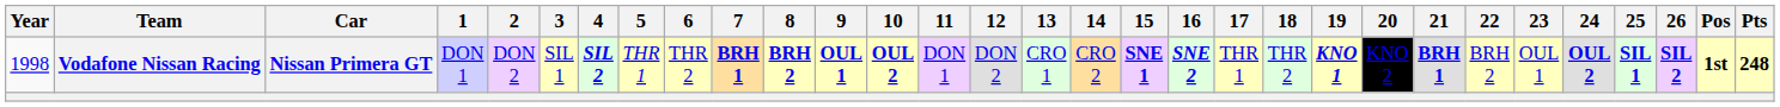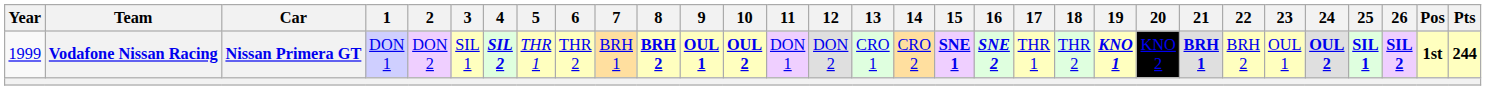Vodafone Nissan Racing | Year: 1998 -> 1999
Vodafone Nissan Racing | 7: bold -> normal
Vodafone Nissan Racing | Pts: 248 -> 244
